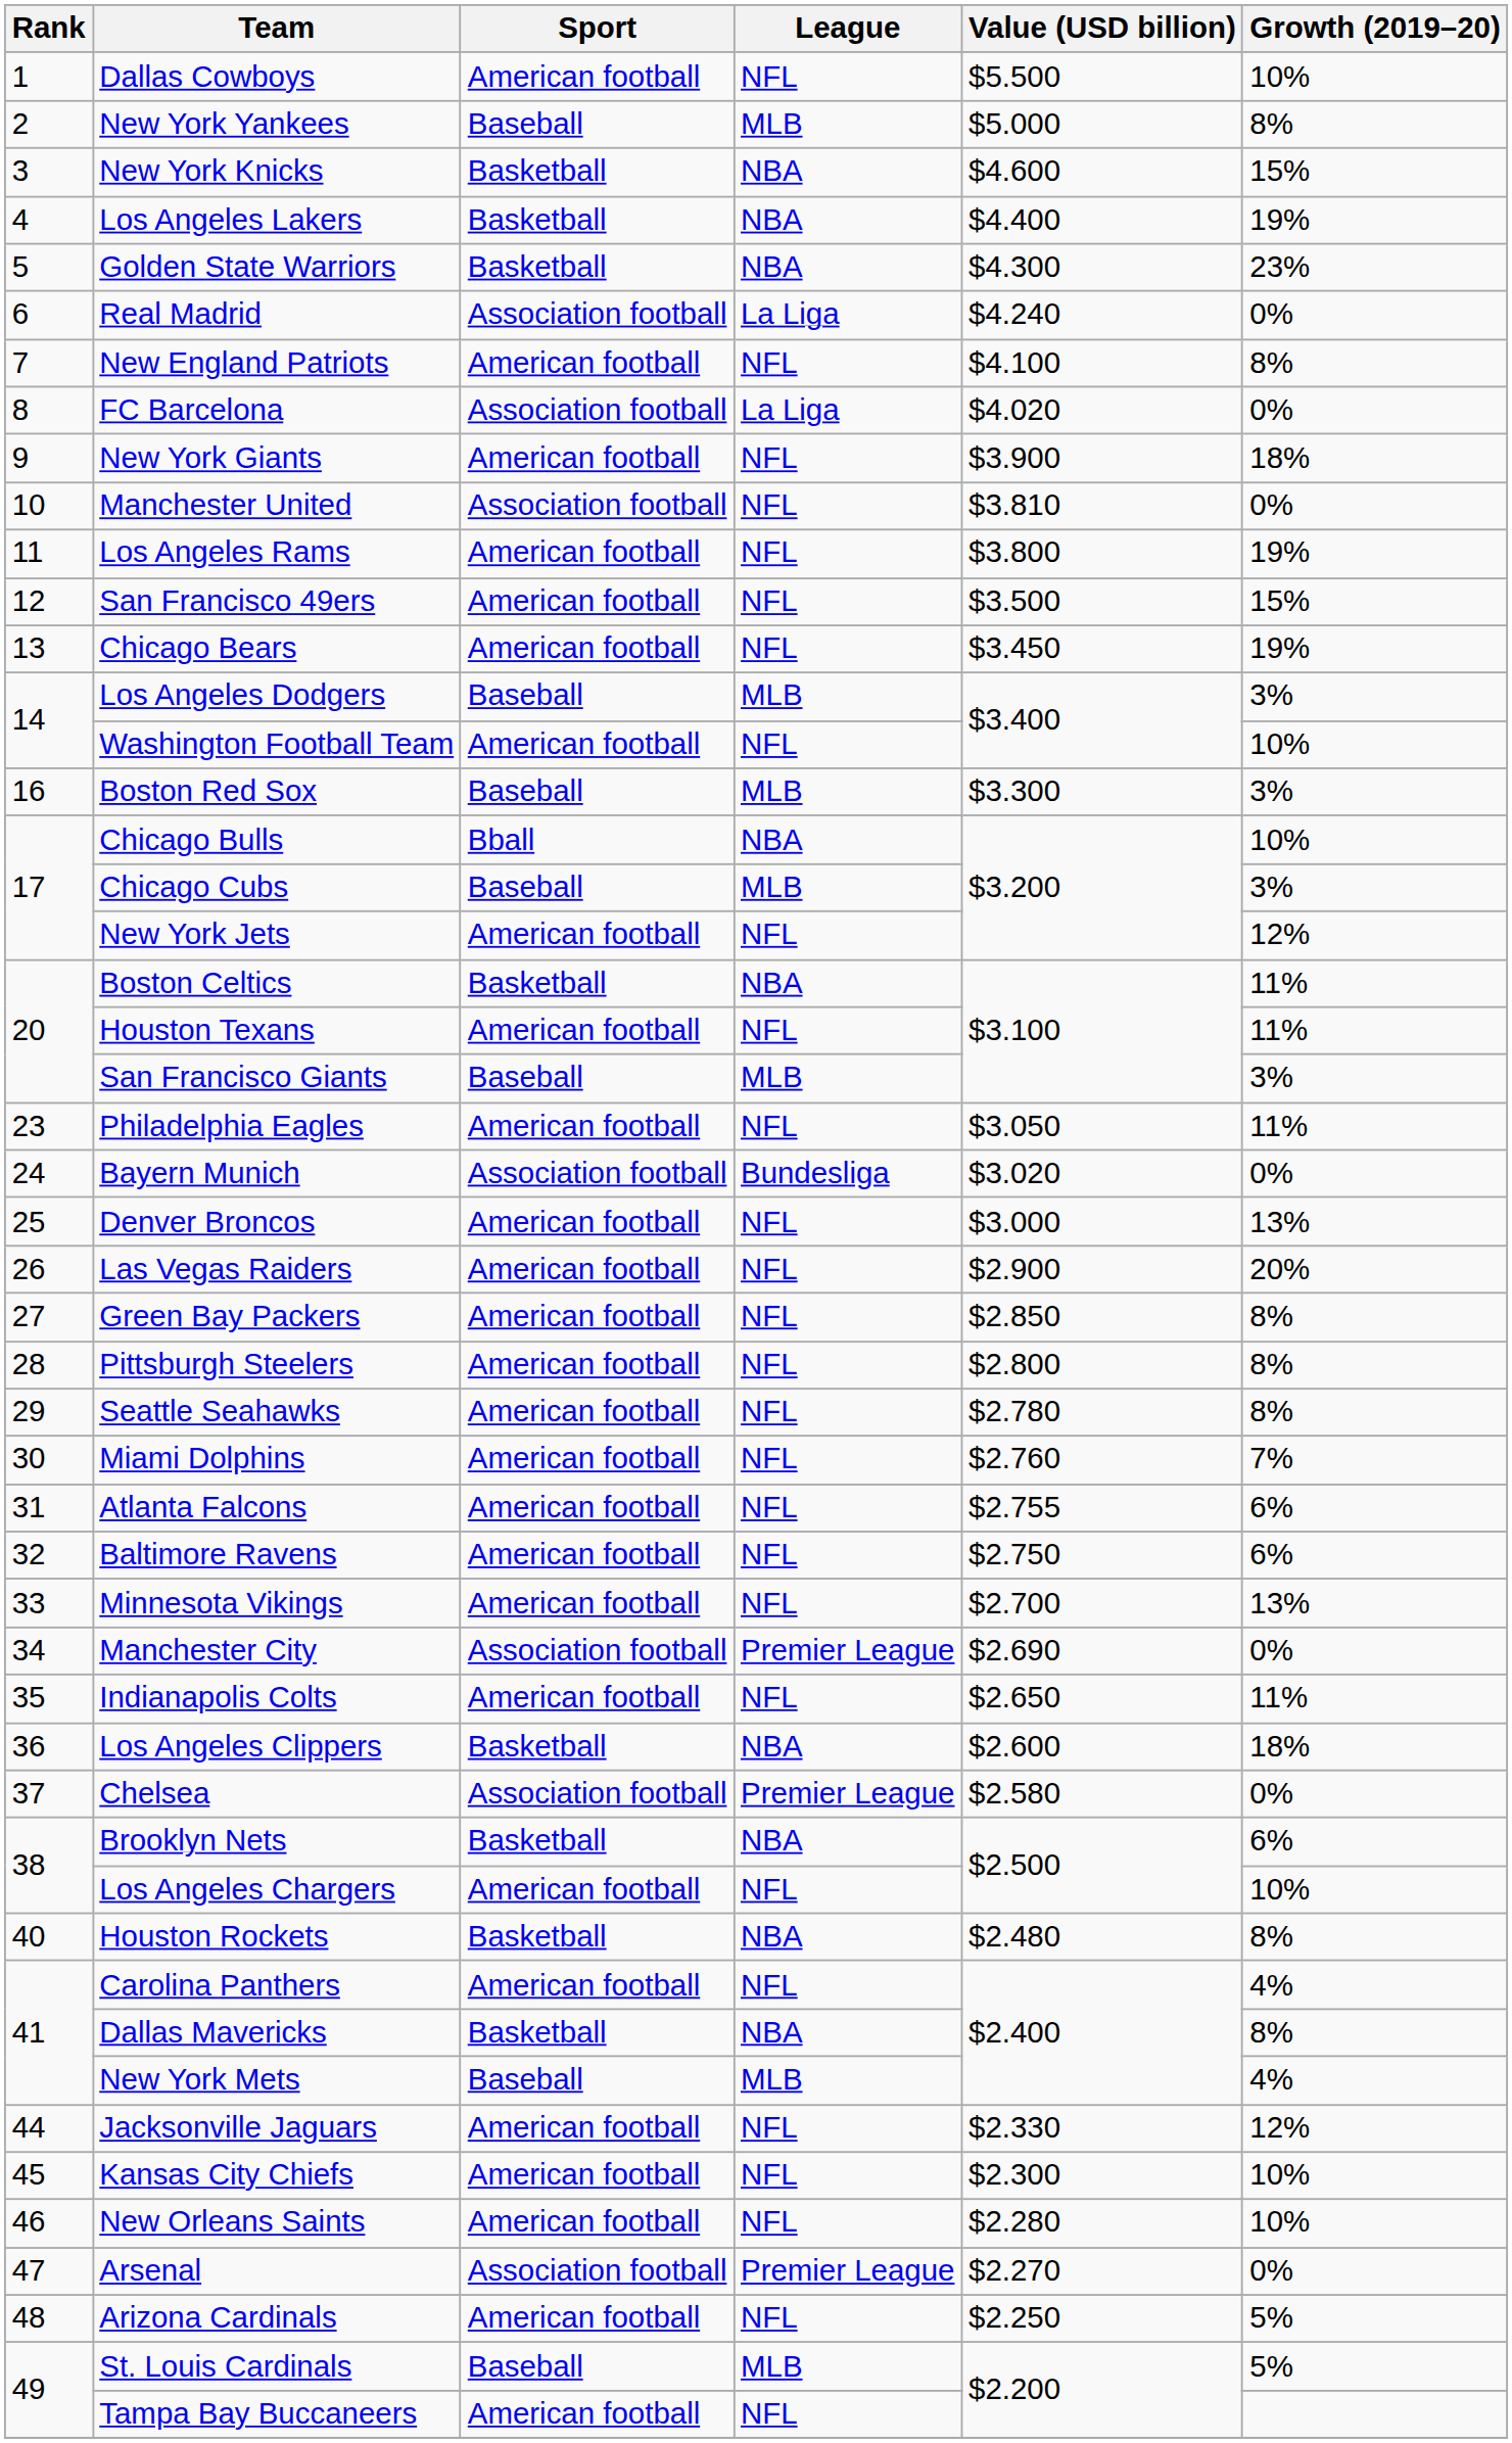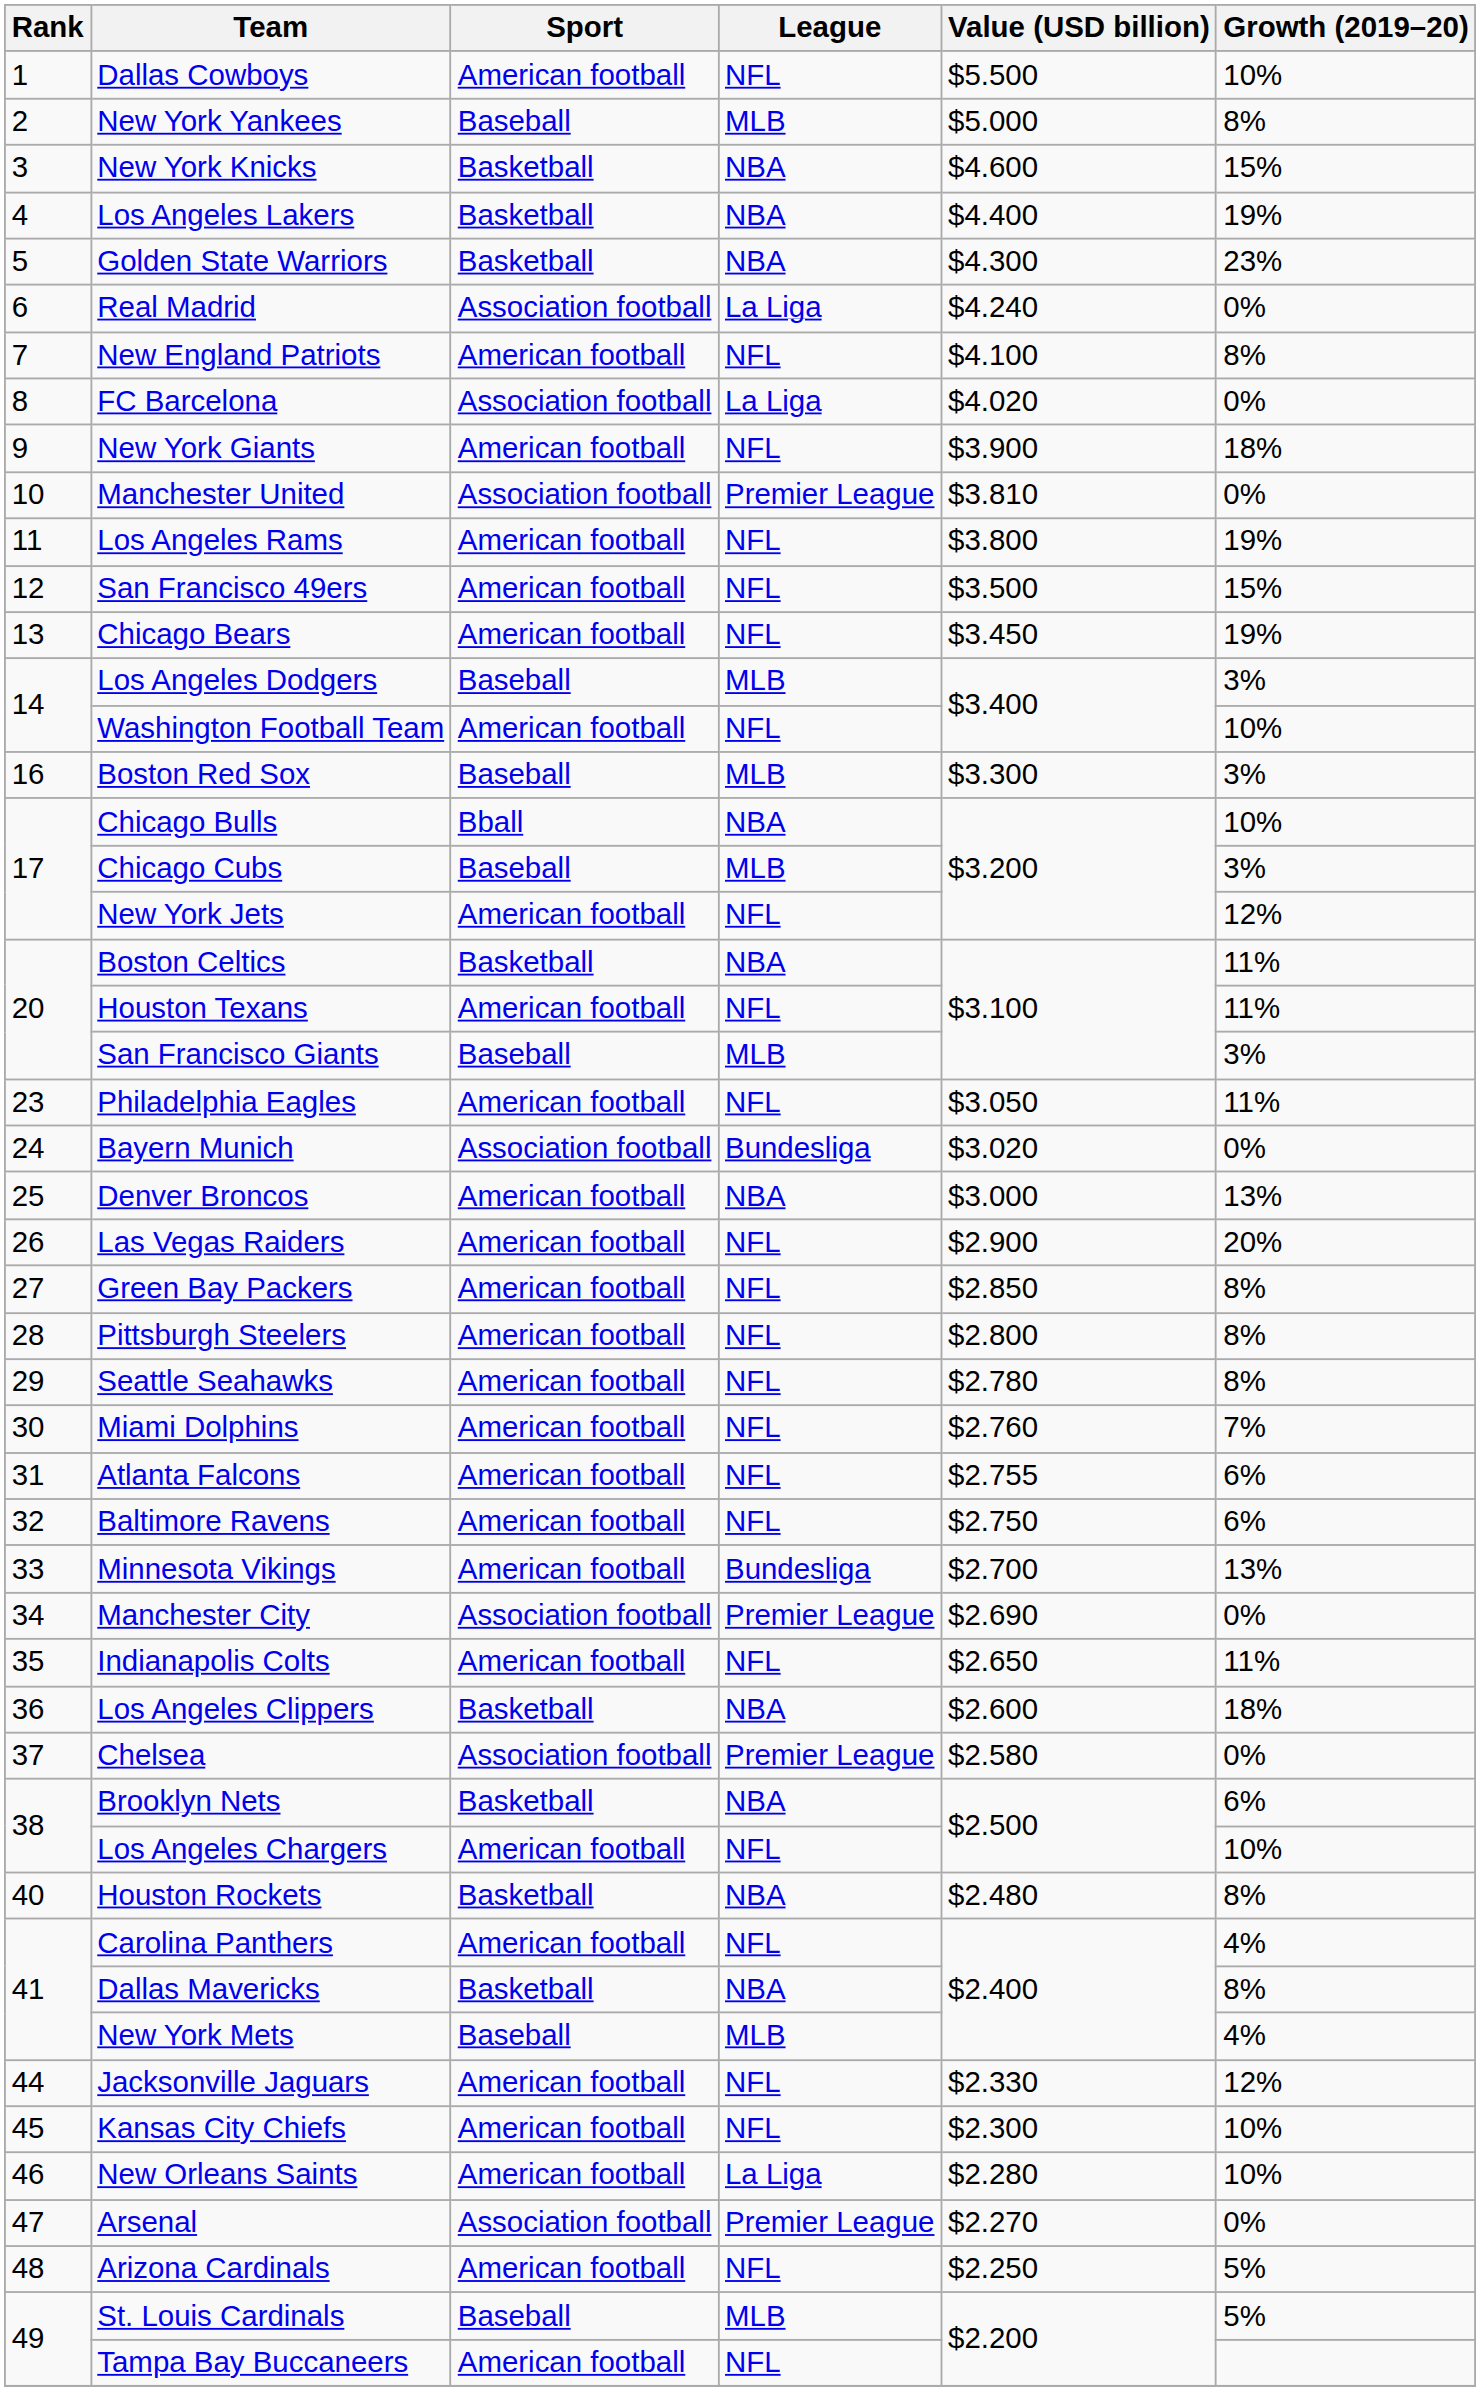Manchester United | League: NFL -> Premier League
Denver Broncos | League: NFL -> NBA
Minnesota Vikings | League: NFL -> Bundesliga
New Orleans Saints | League: NFL -> La Liga
